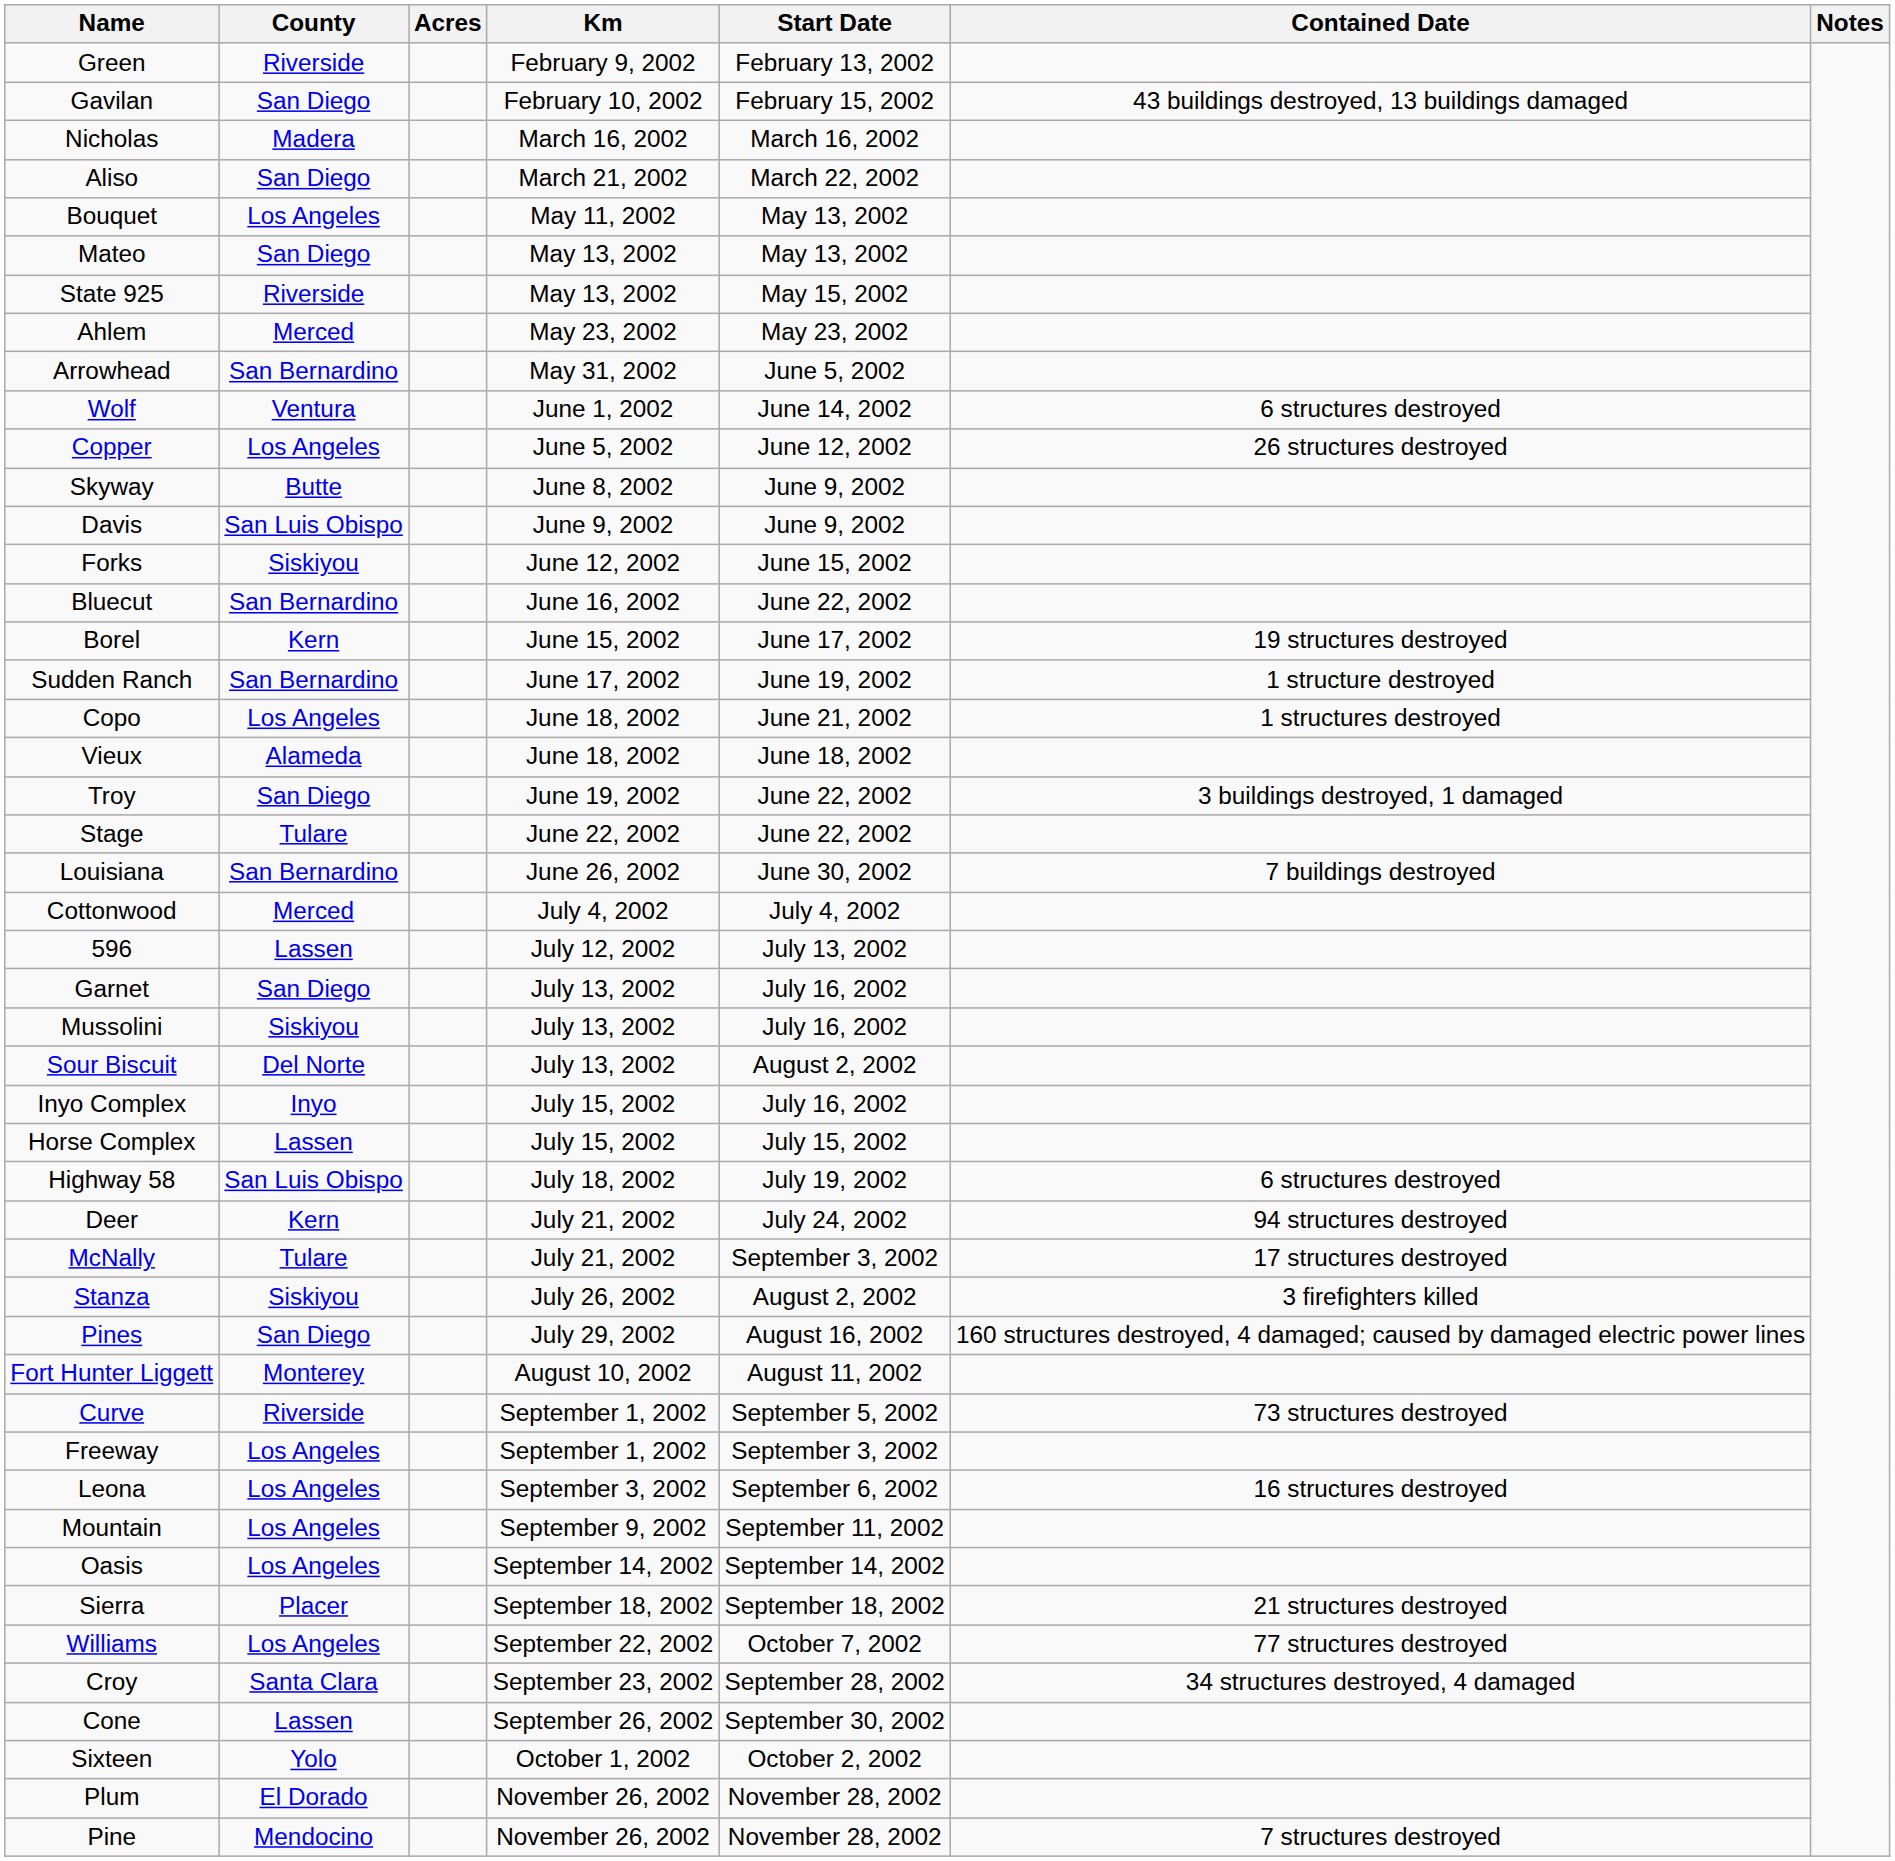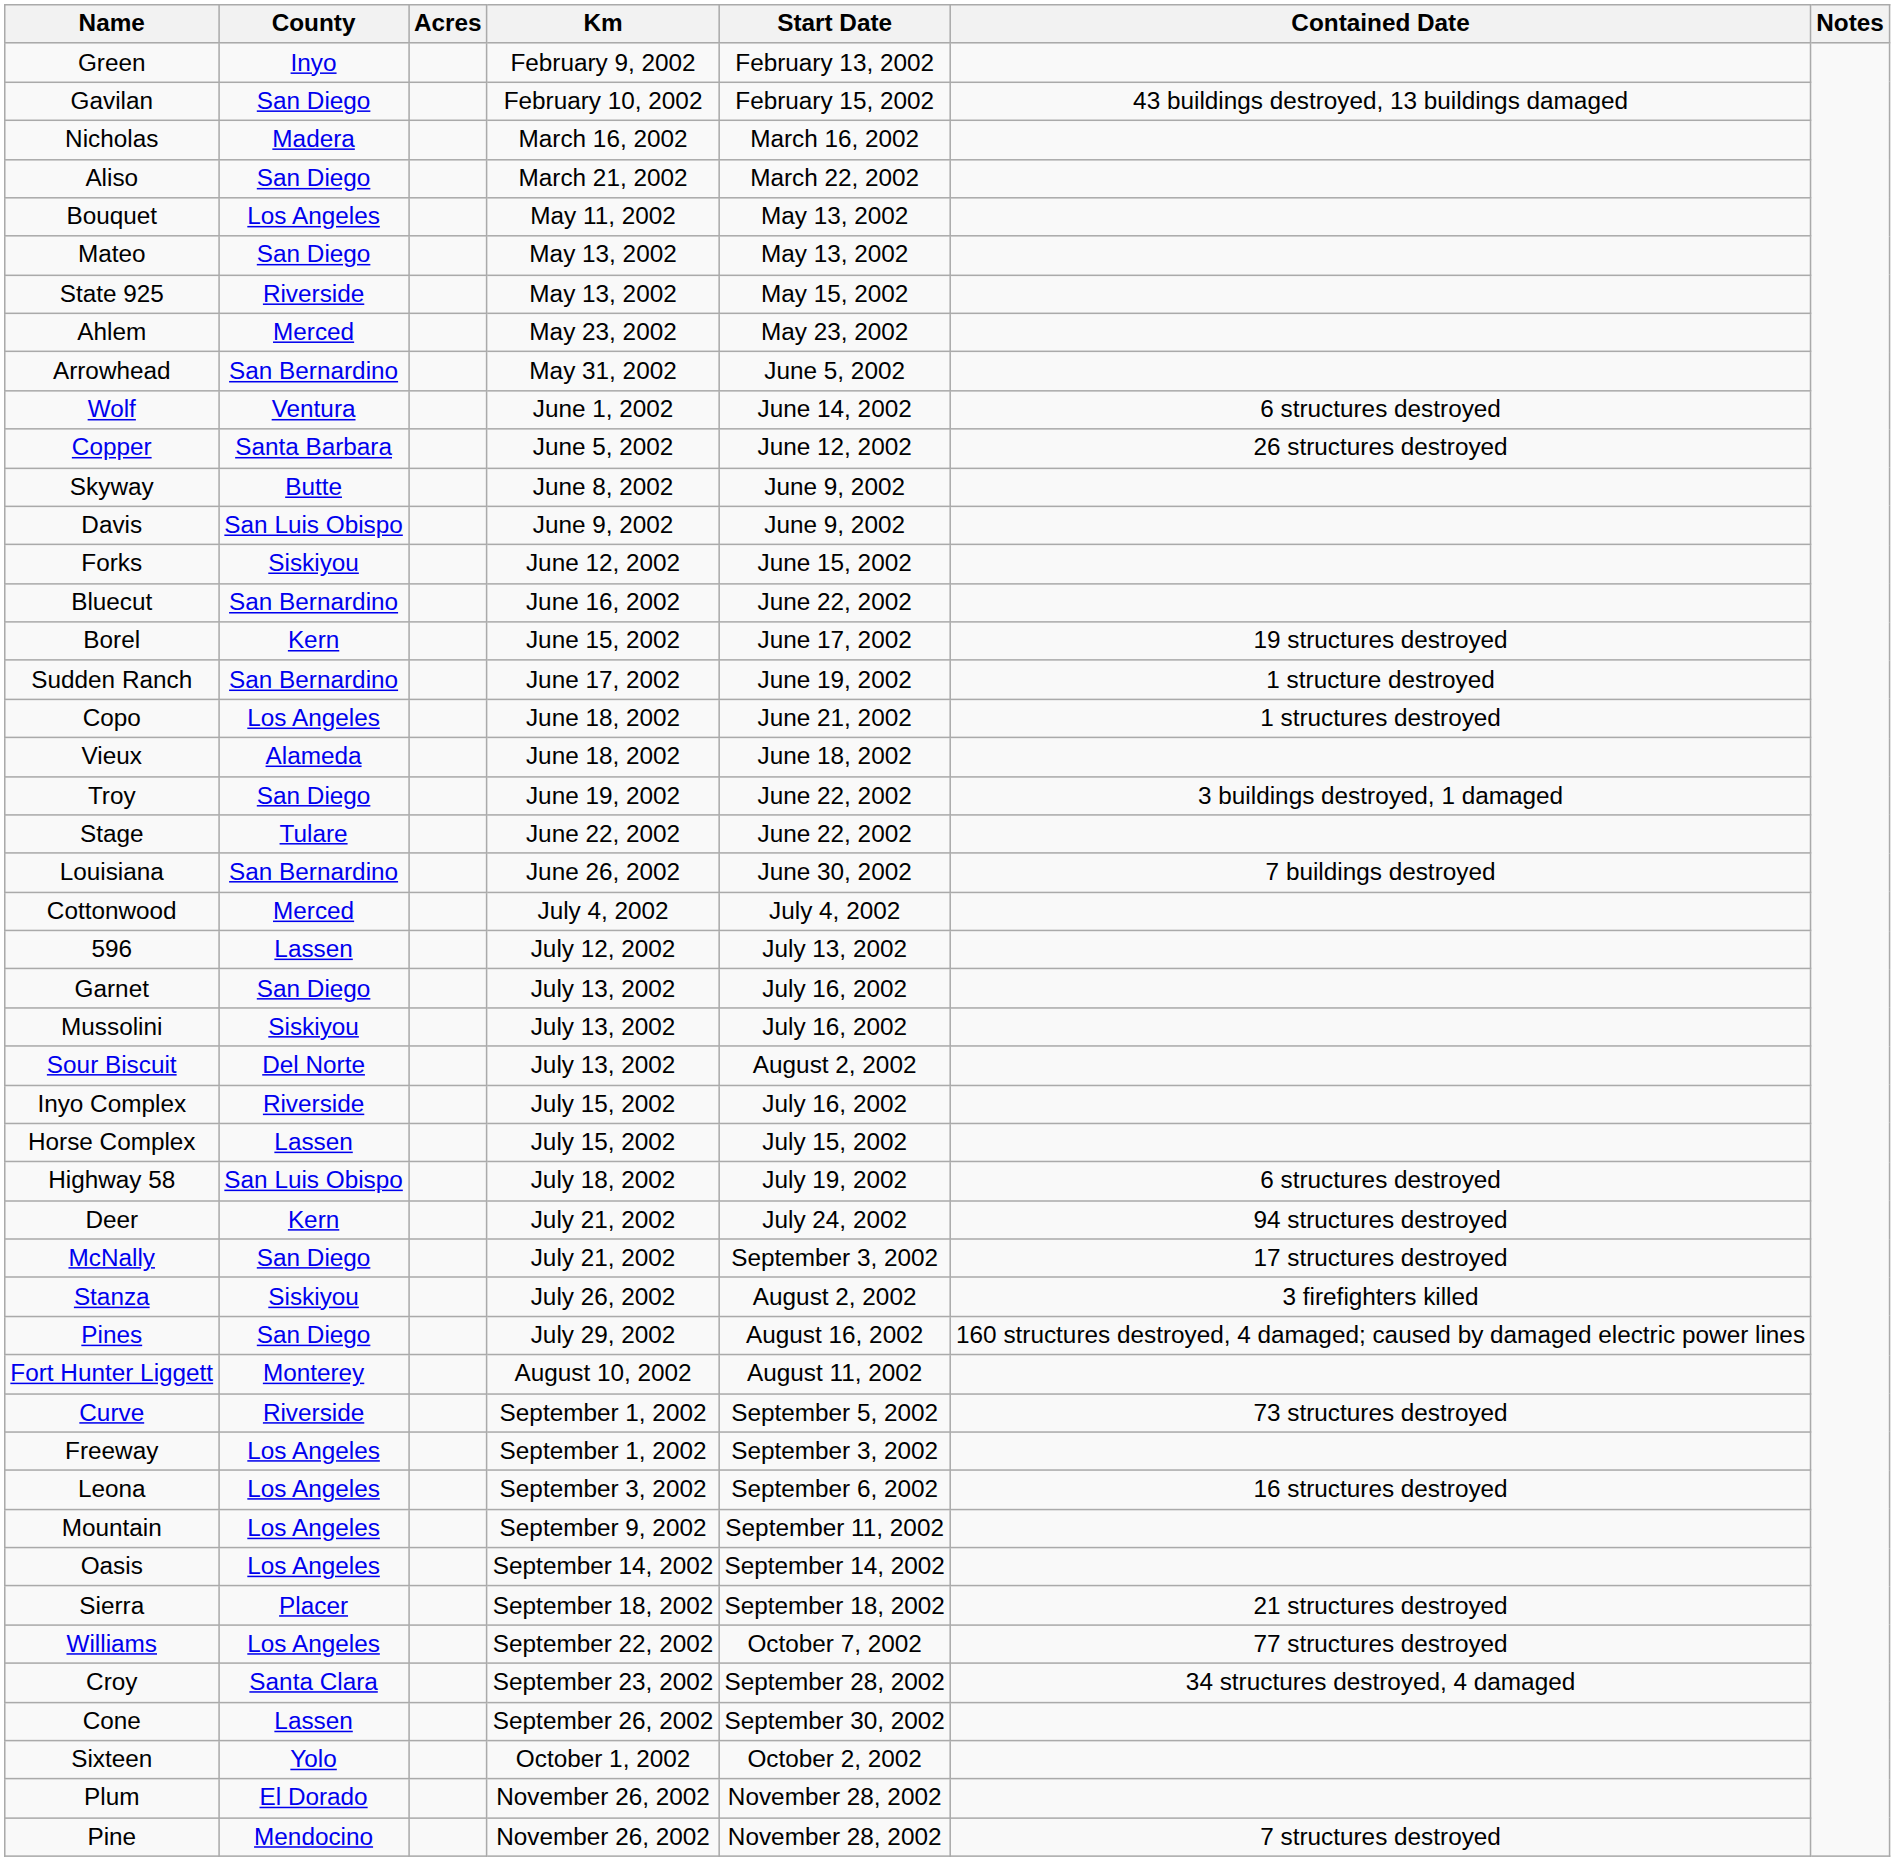Green | County: Riverside -> Inyo
Copper | County: Los Angeles -> Santa Barbara
Inyo Complex | County: Inyo -> Riverside
McNally | County: Tulare -> San Diego
